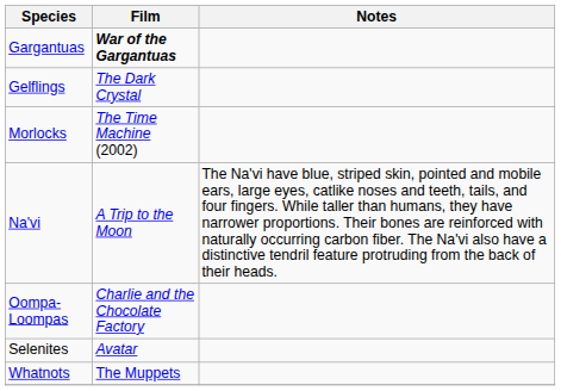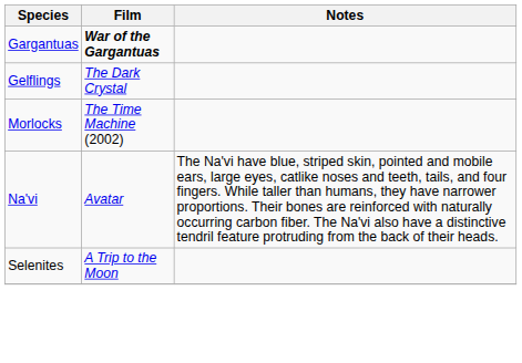Na'vi | Film: A Trip to the Moon -> Avatar
- row: Oompa-Loompas | Charlie and the Chocolate Factory
Selenites | Film: Avatar -> A Trip to the Moon
- row: Whatnots | The Muppets
